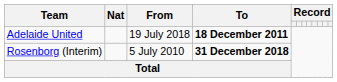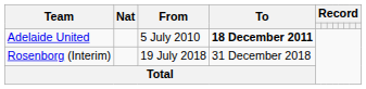Adelaide United | From: 19 July 2018 -> 5 July 2010
Rosenborg (Interim) | From: 5 July 2010 -> 19 July 2018
Rosenborg (Interim) | To: bold -> normal
